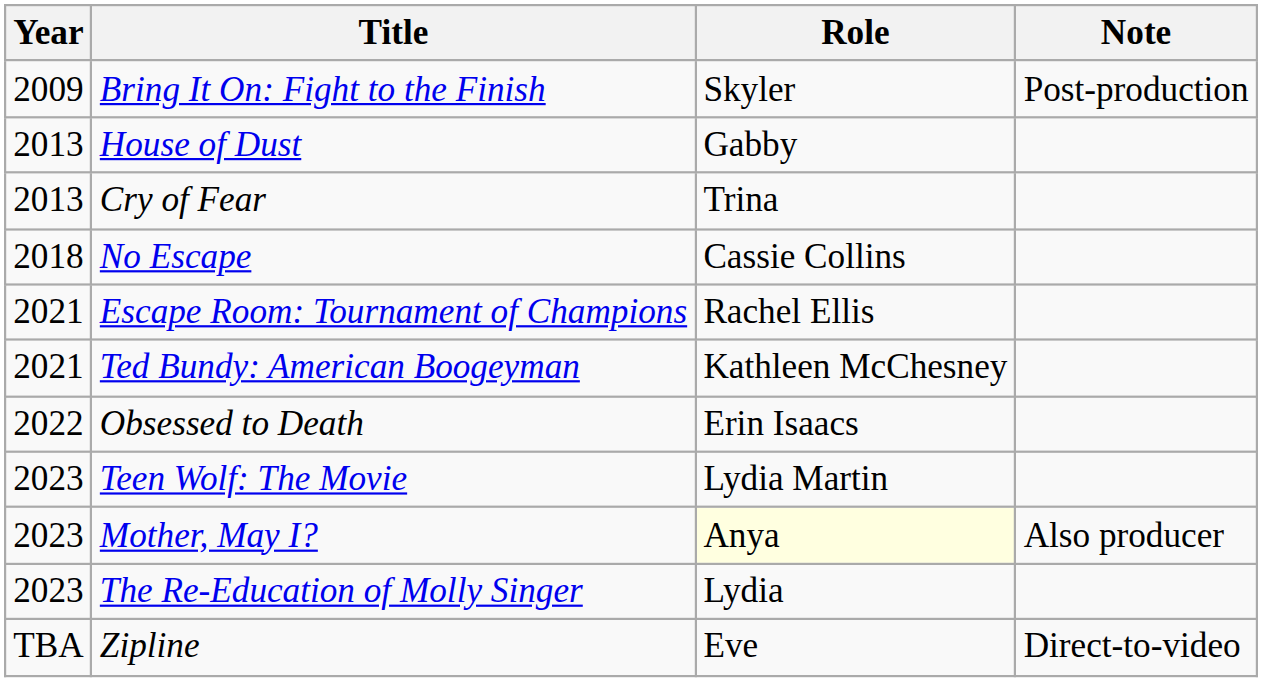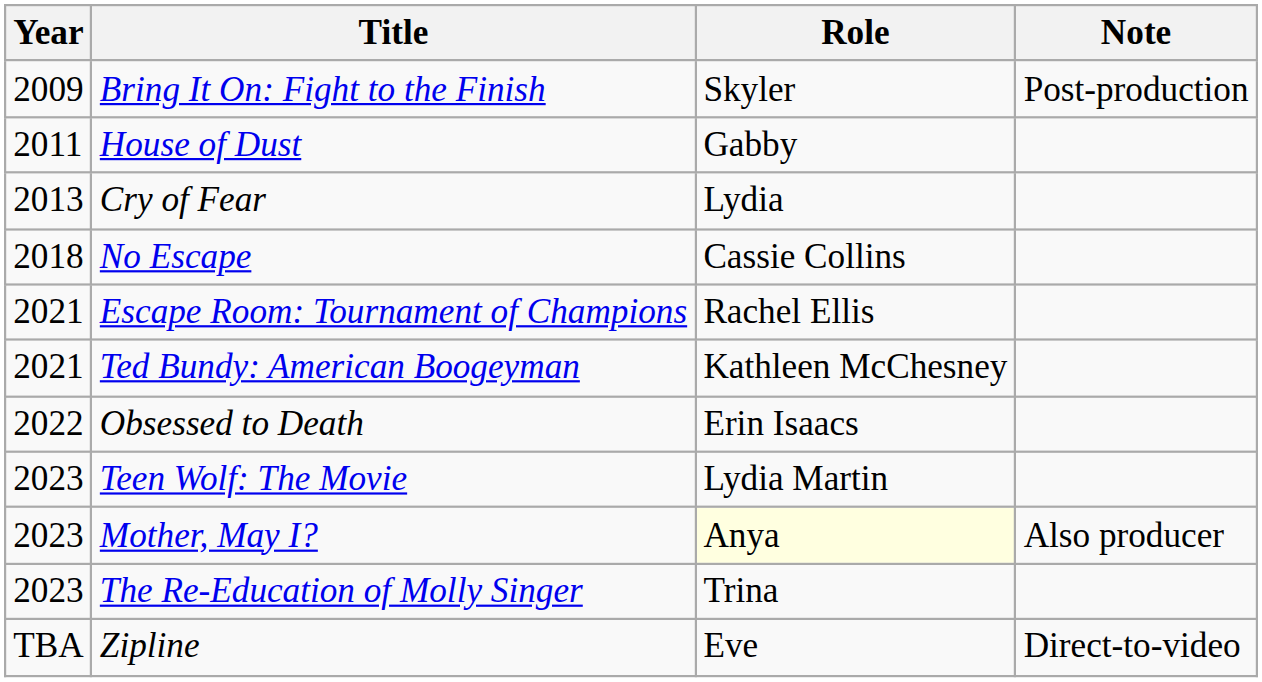House of Dust | Year: 2013 -> 2011
Cry of Fear | Role: Trina -> Lydia
The Re-Education of Molly Singer | Role: Lydia -> Trina
